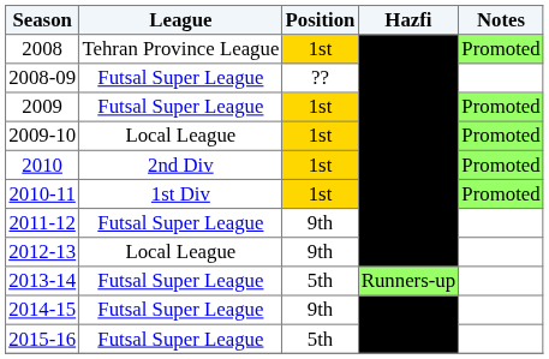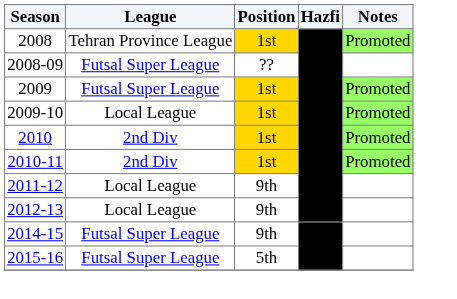2010-11 | League: 1st Div -> 2nd Div
2011-12 | League: Futsal Super League -> Local League
- row: 2013-14 | Futsal Super League | 5th | Runners-up
